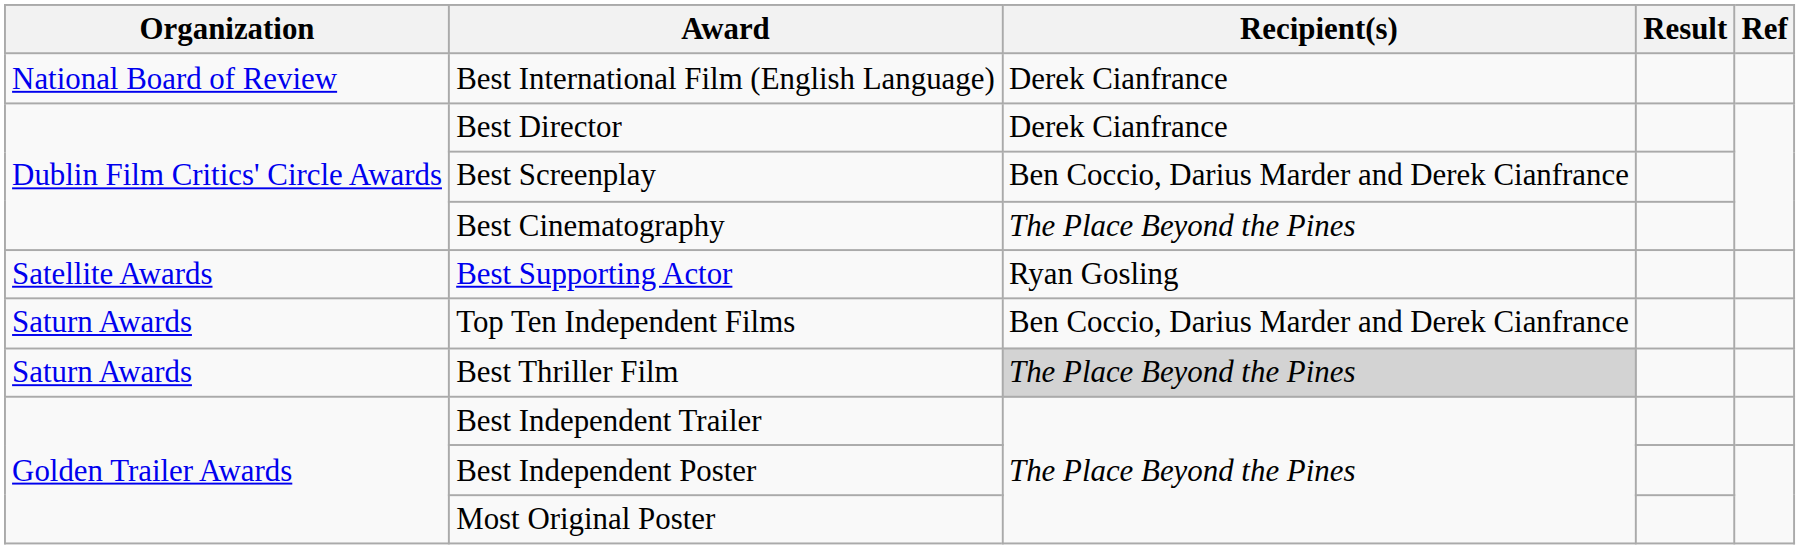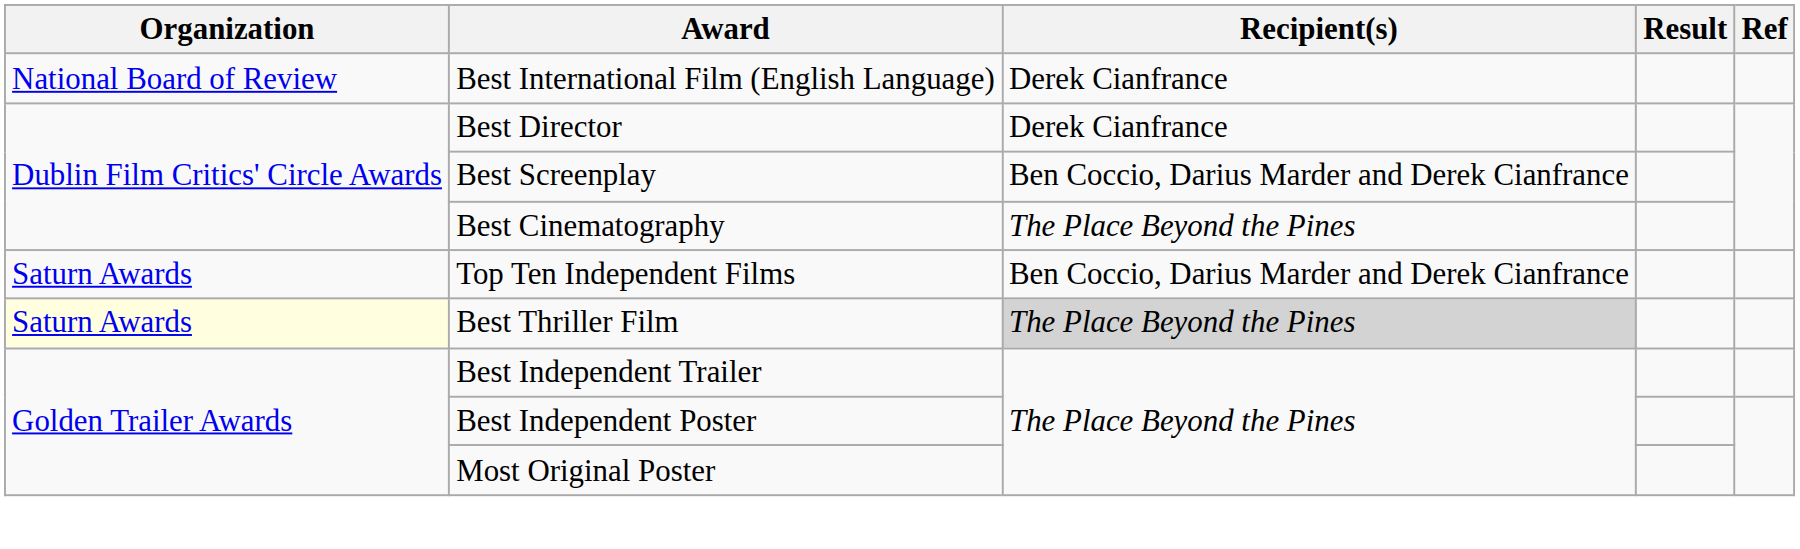- row: Satellite Awards | Best Supporting Actor | Ryan Gosling
Best Thriller Film | Organization: no background -> lightyellow background
